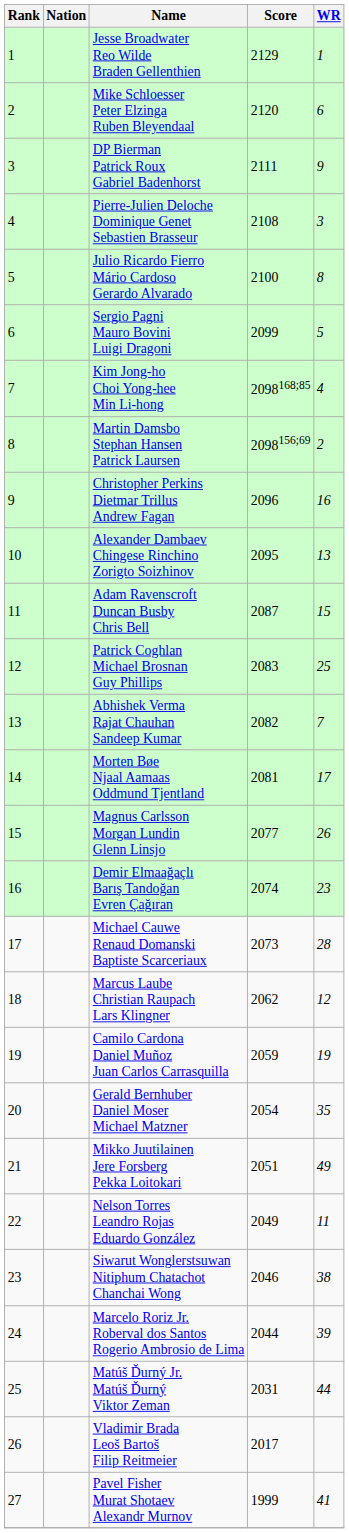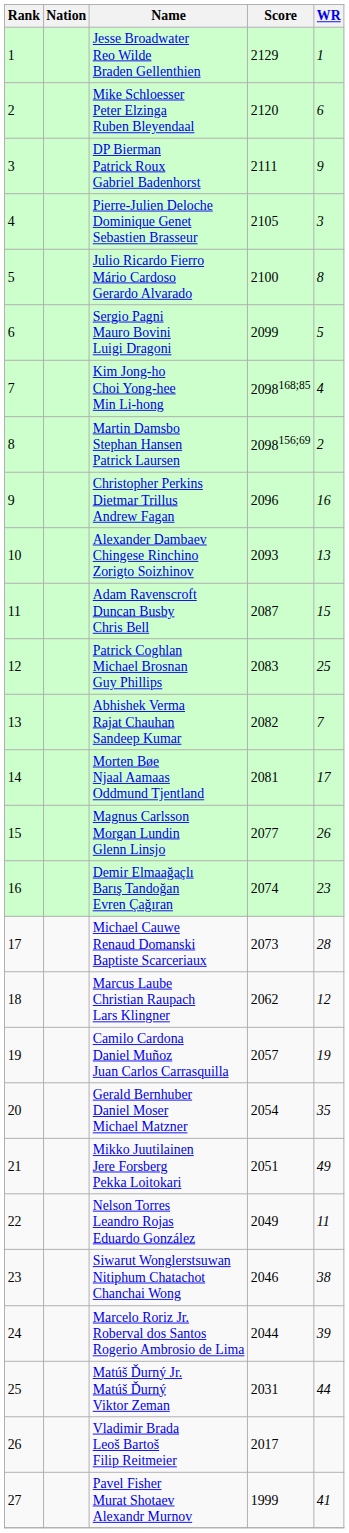Pierre-Julien Deloche Dominique Genet Sebastien Brasseur | Score: 2108 -> 2105
Alexander Dambaev Chingese Rinchino Zorigto Soizhinov | Score: 2095 -> 2093
Camilo Cardona Daniel Muñoz Juan Carlos Carrasquilla | Score: 2059 -> 2057
